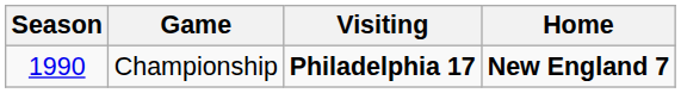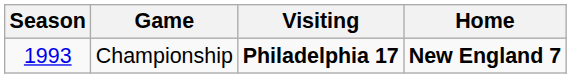Championship | Season: 1990 -> 1993
